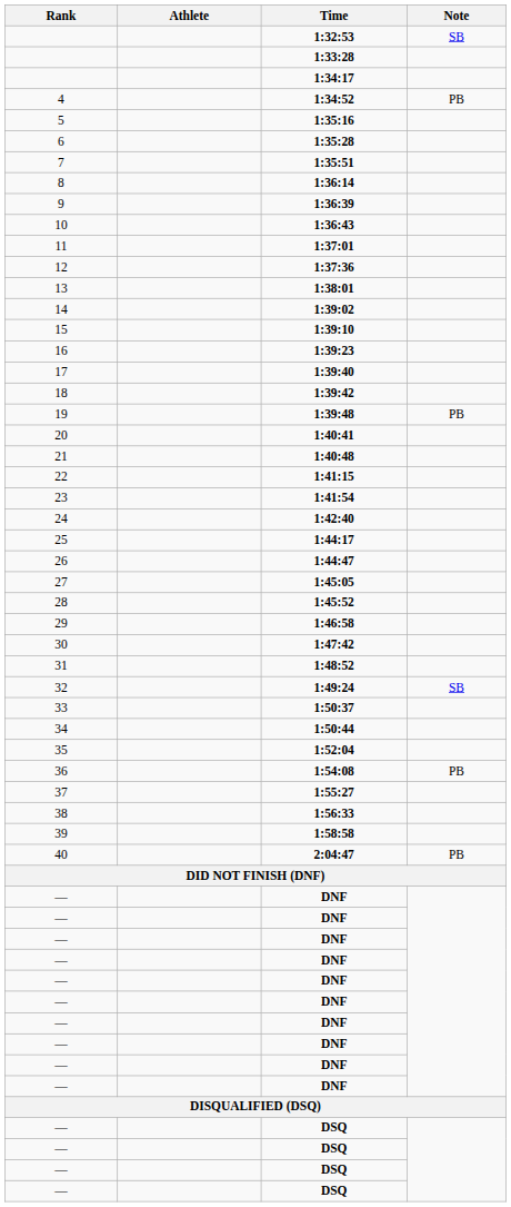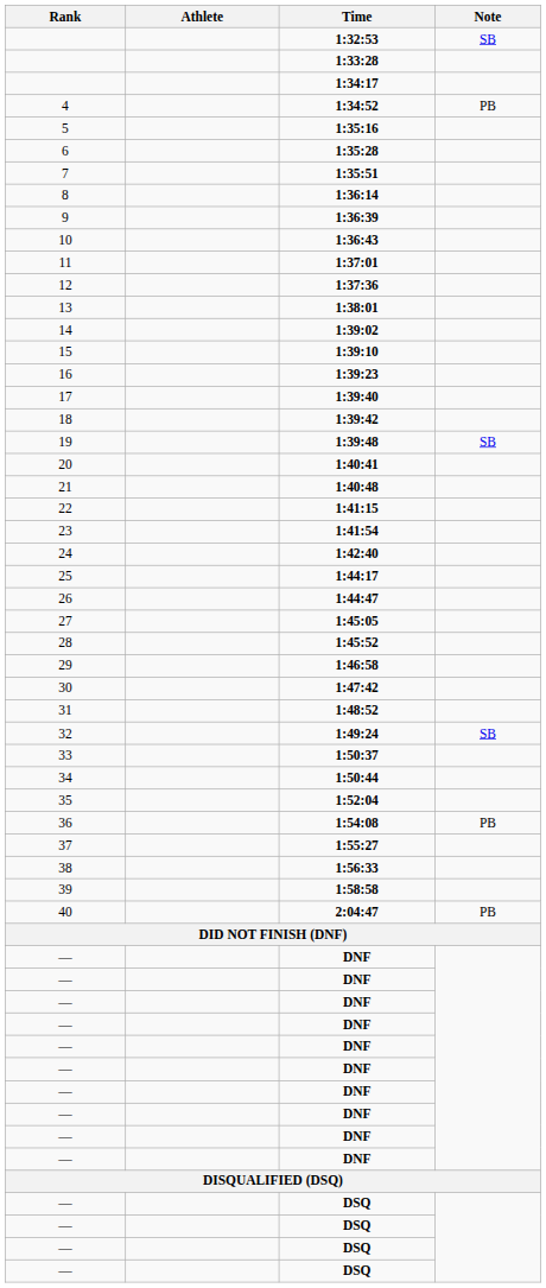1:39:48 | Note: PB -> SB
